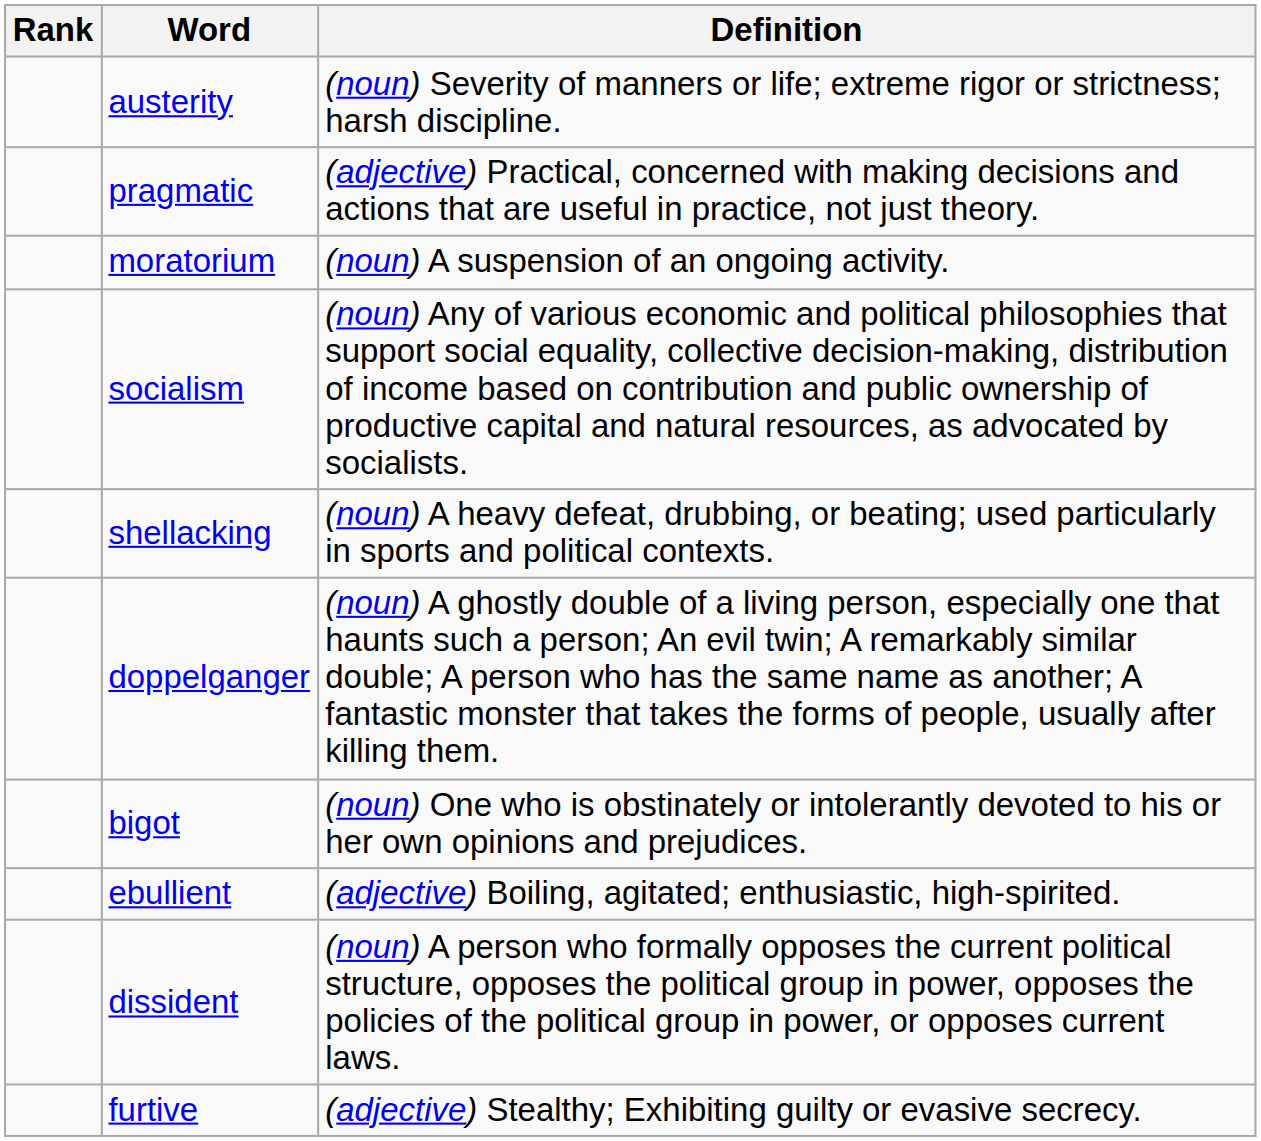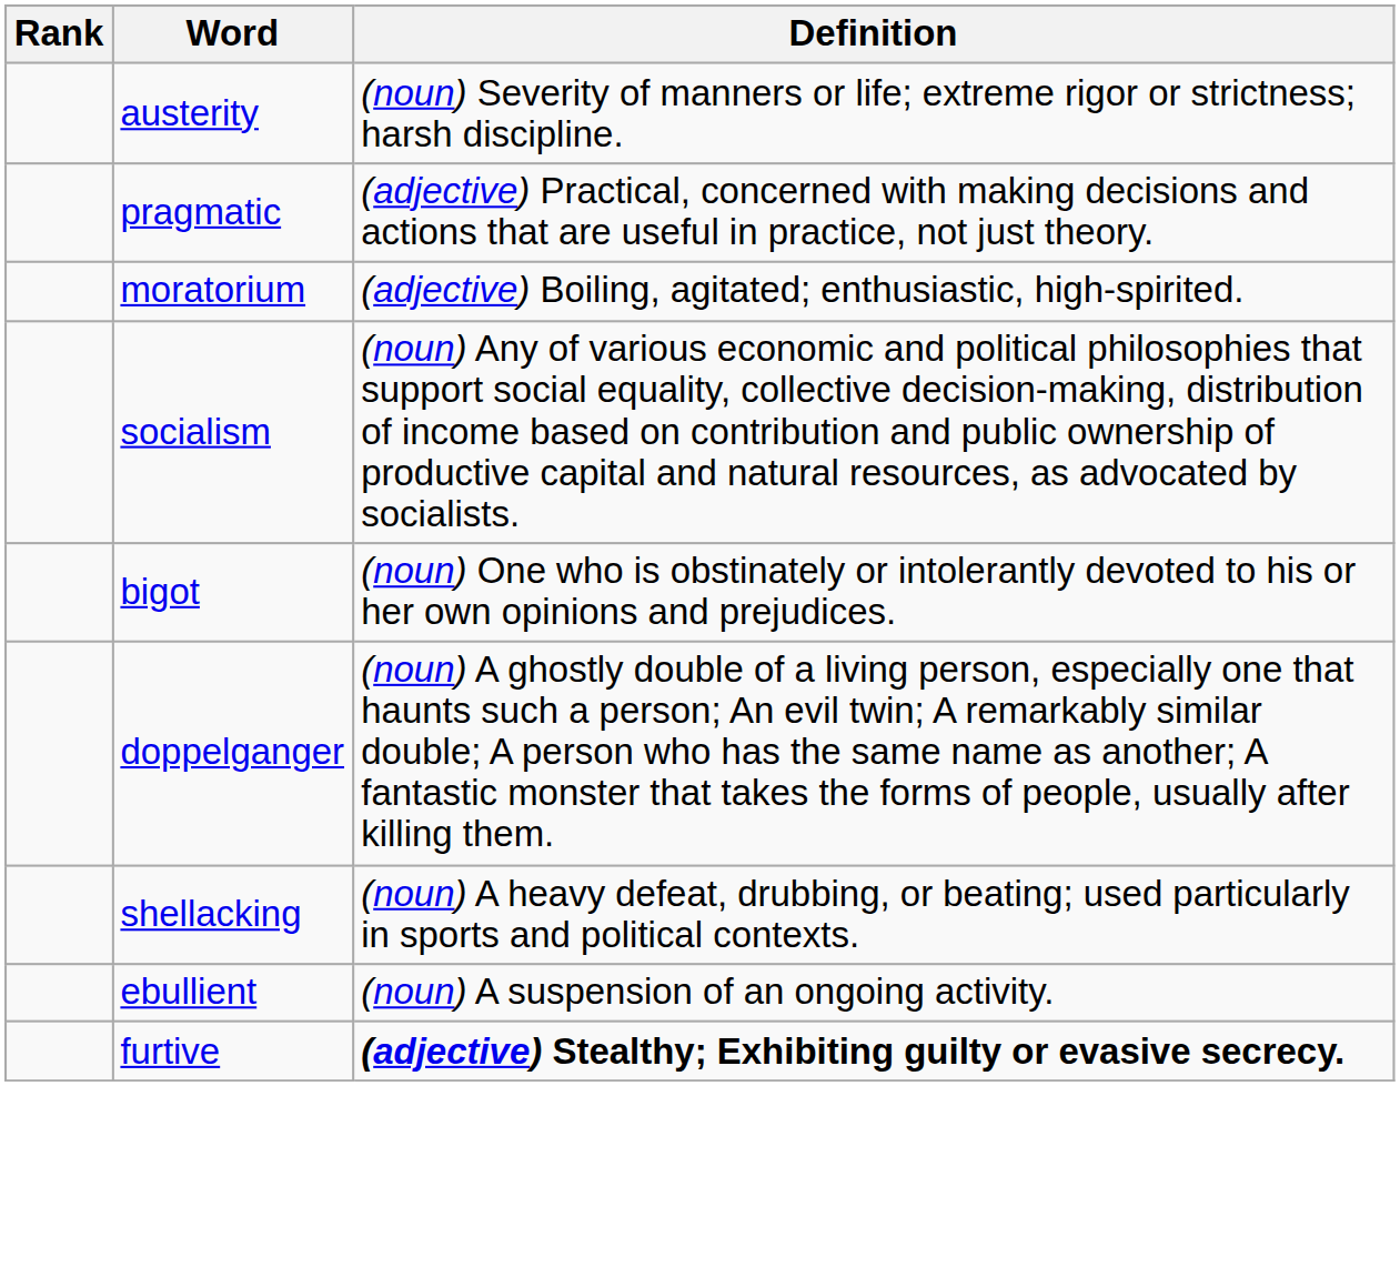moratorium | Definition: (noun) A suspension of an ongoing activity. -> (adjective) Boiling, agitated; enthusiastic, high-spirited.
rows swapped: bigot <-> shellacking
ebullient | Definition: (adjective) Boiling, agitated; enthusiastic, high-spirited. -> (noun) A suspension of an ongoing activity.
- row: dissident | (noun) A person who formally opposes the current political structure, opposes the political group in power, opposes the policies of the political group in power, or opposes current laws.
furtive | Definition: normal -> bold
